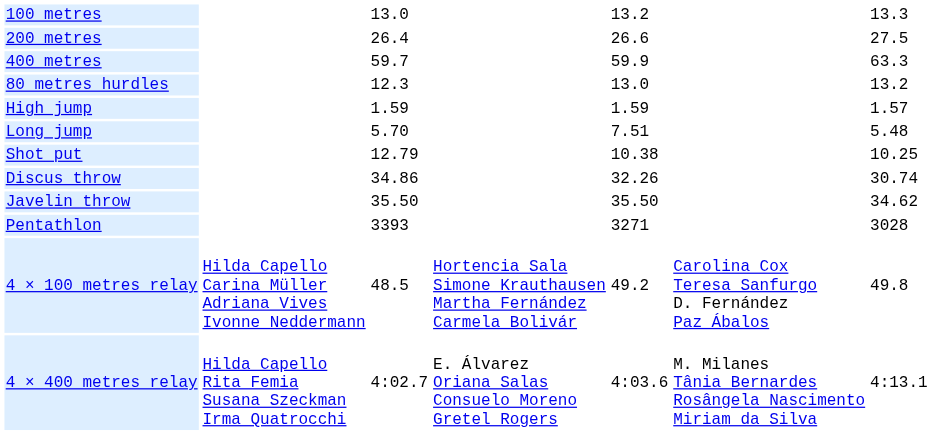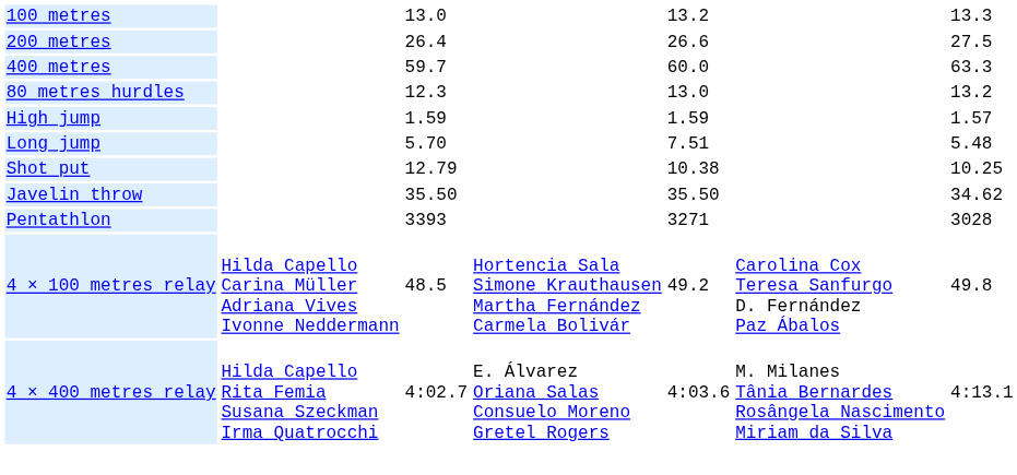400 metres | column 5: 59.9 -> 60.0
- row: Discus throw | 34.86 | 32.26 | 30.74
